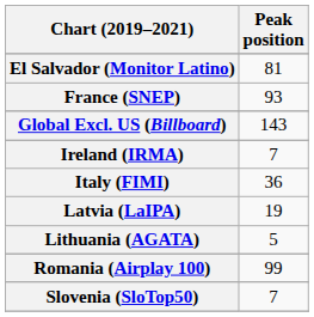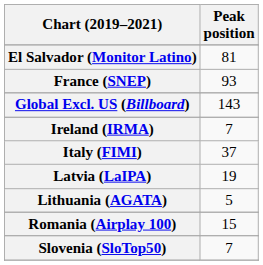Italy (FIMI) | Peak position: 36 -> 37
Romania (Airplay 100) | Peak position: 99 -> 15
